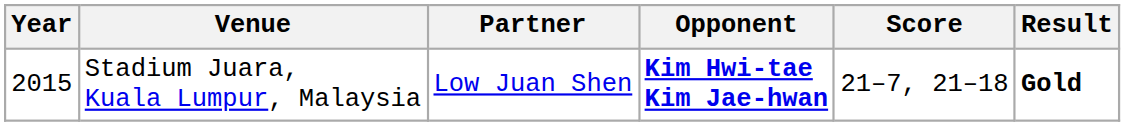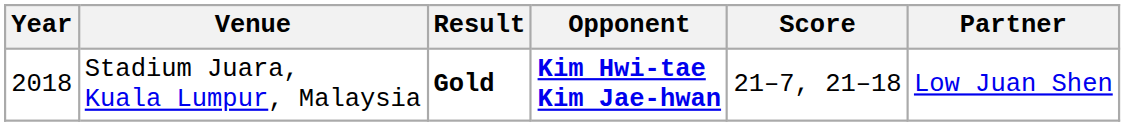columns swapped: Partner <-> Result
Stadium Juara, Kuala Lumpur, Malaysia | Year: 2015 -> 2018
